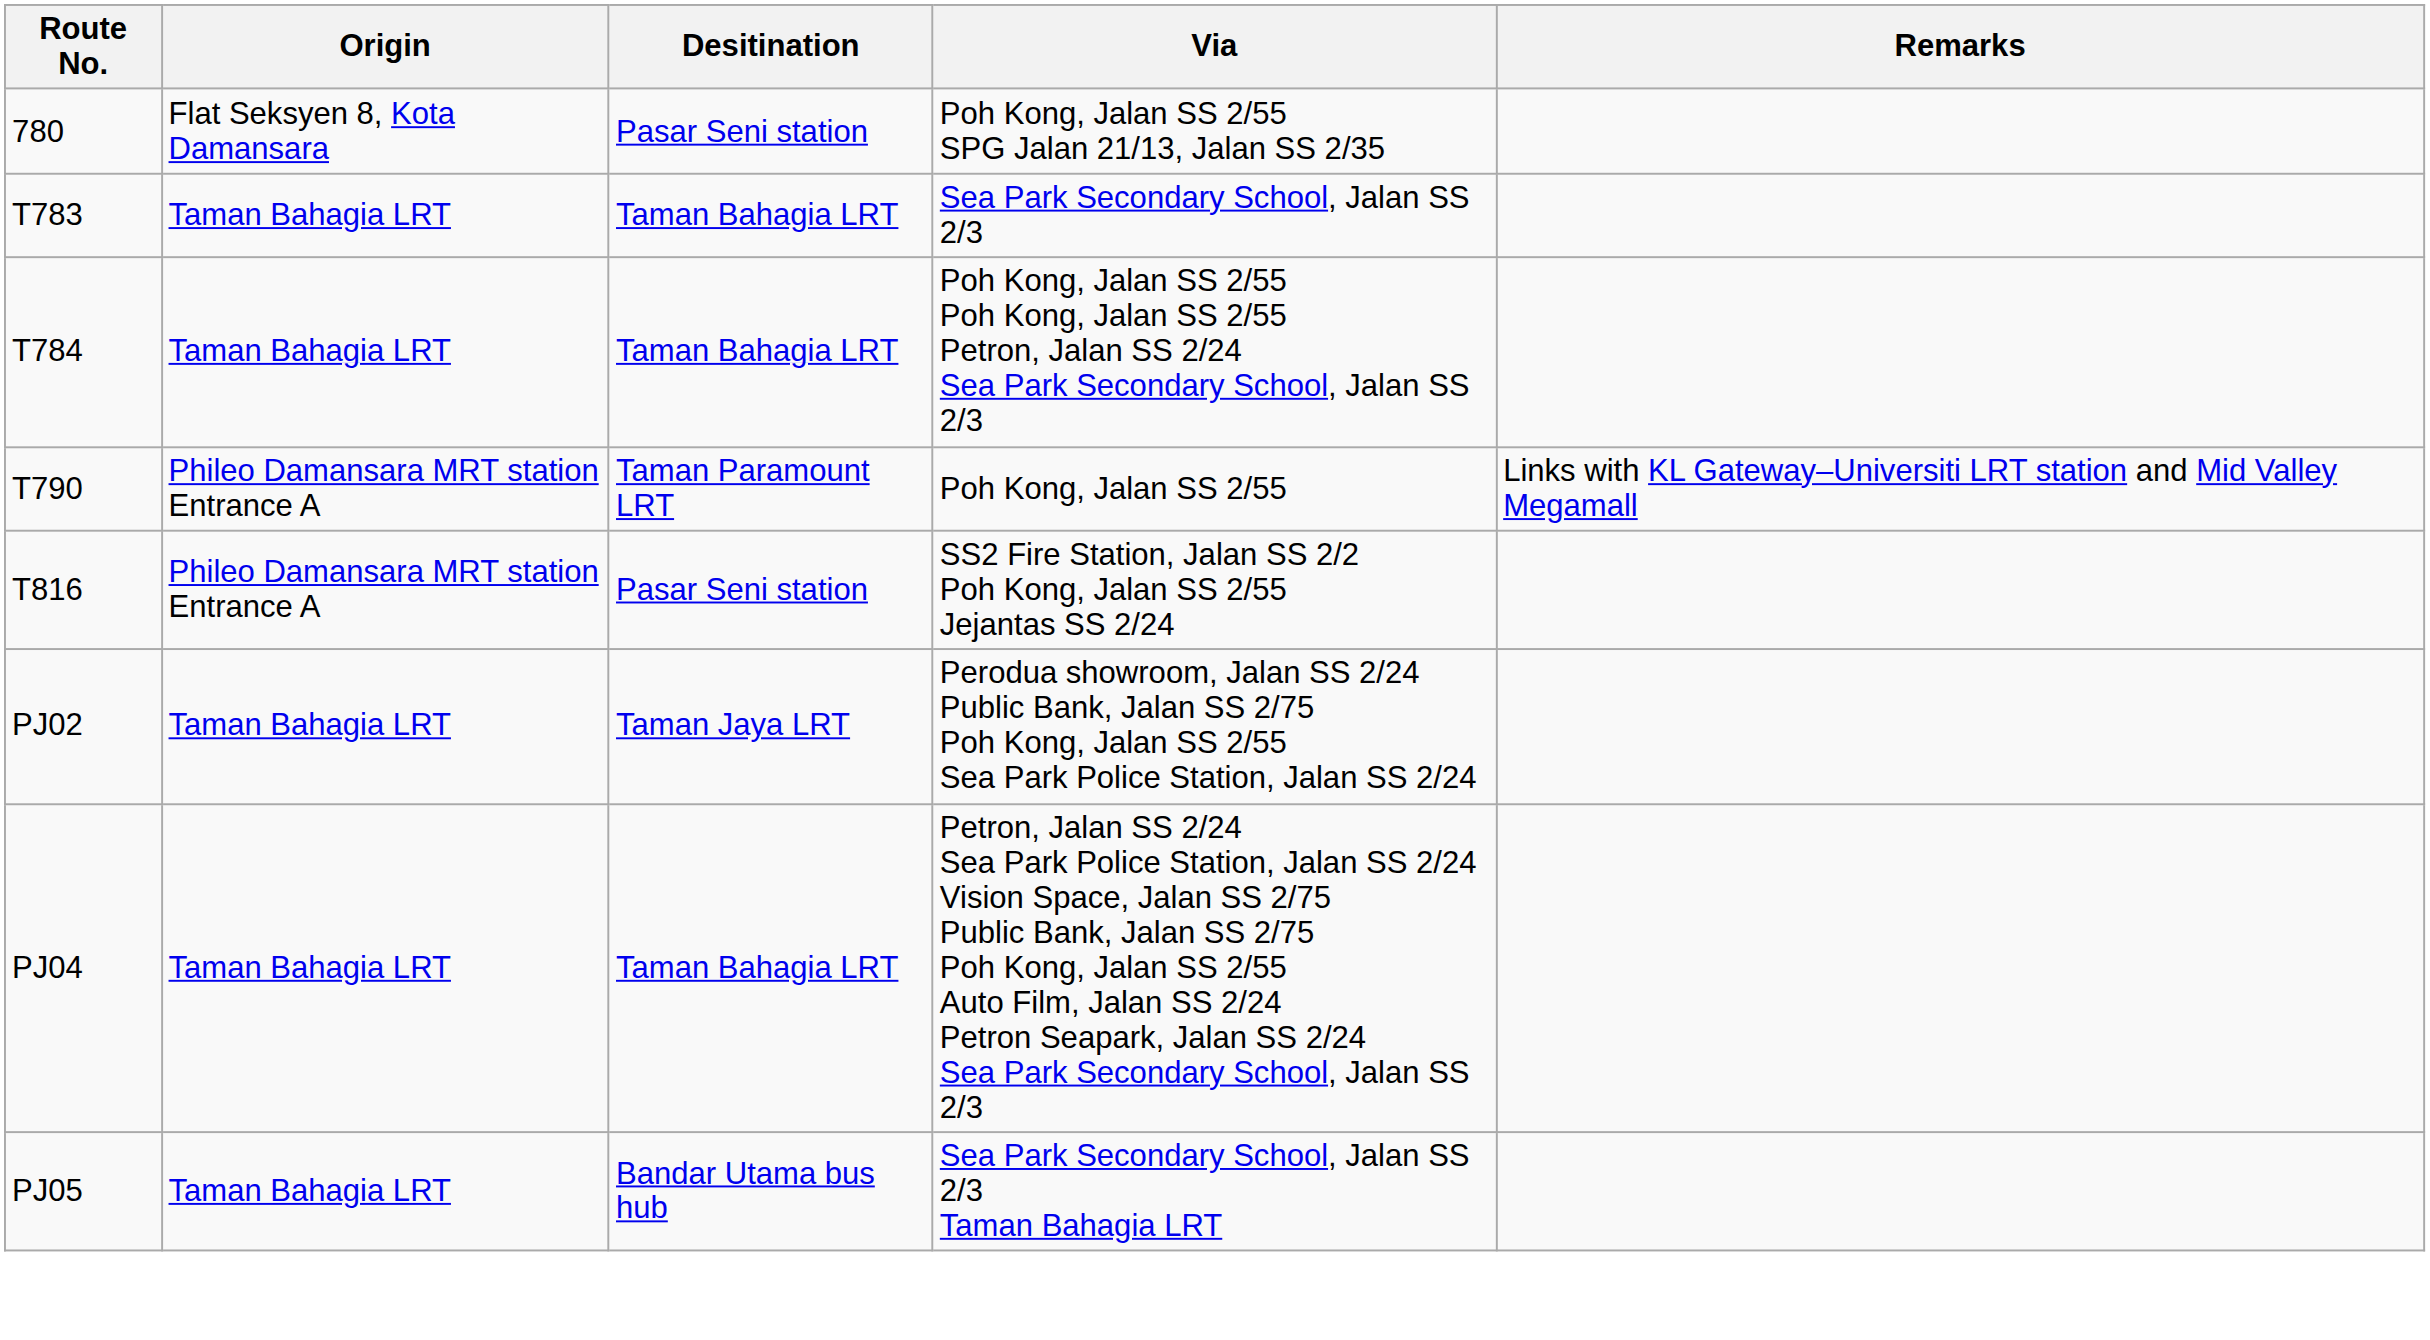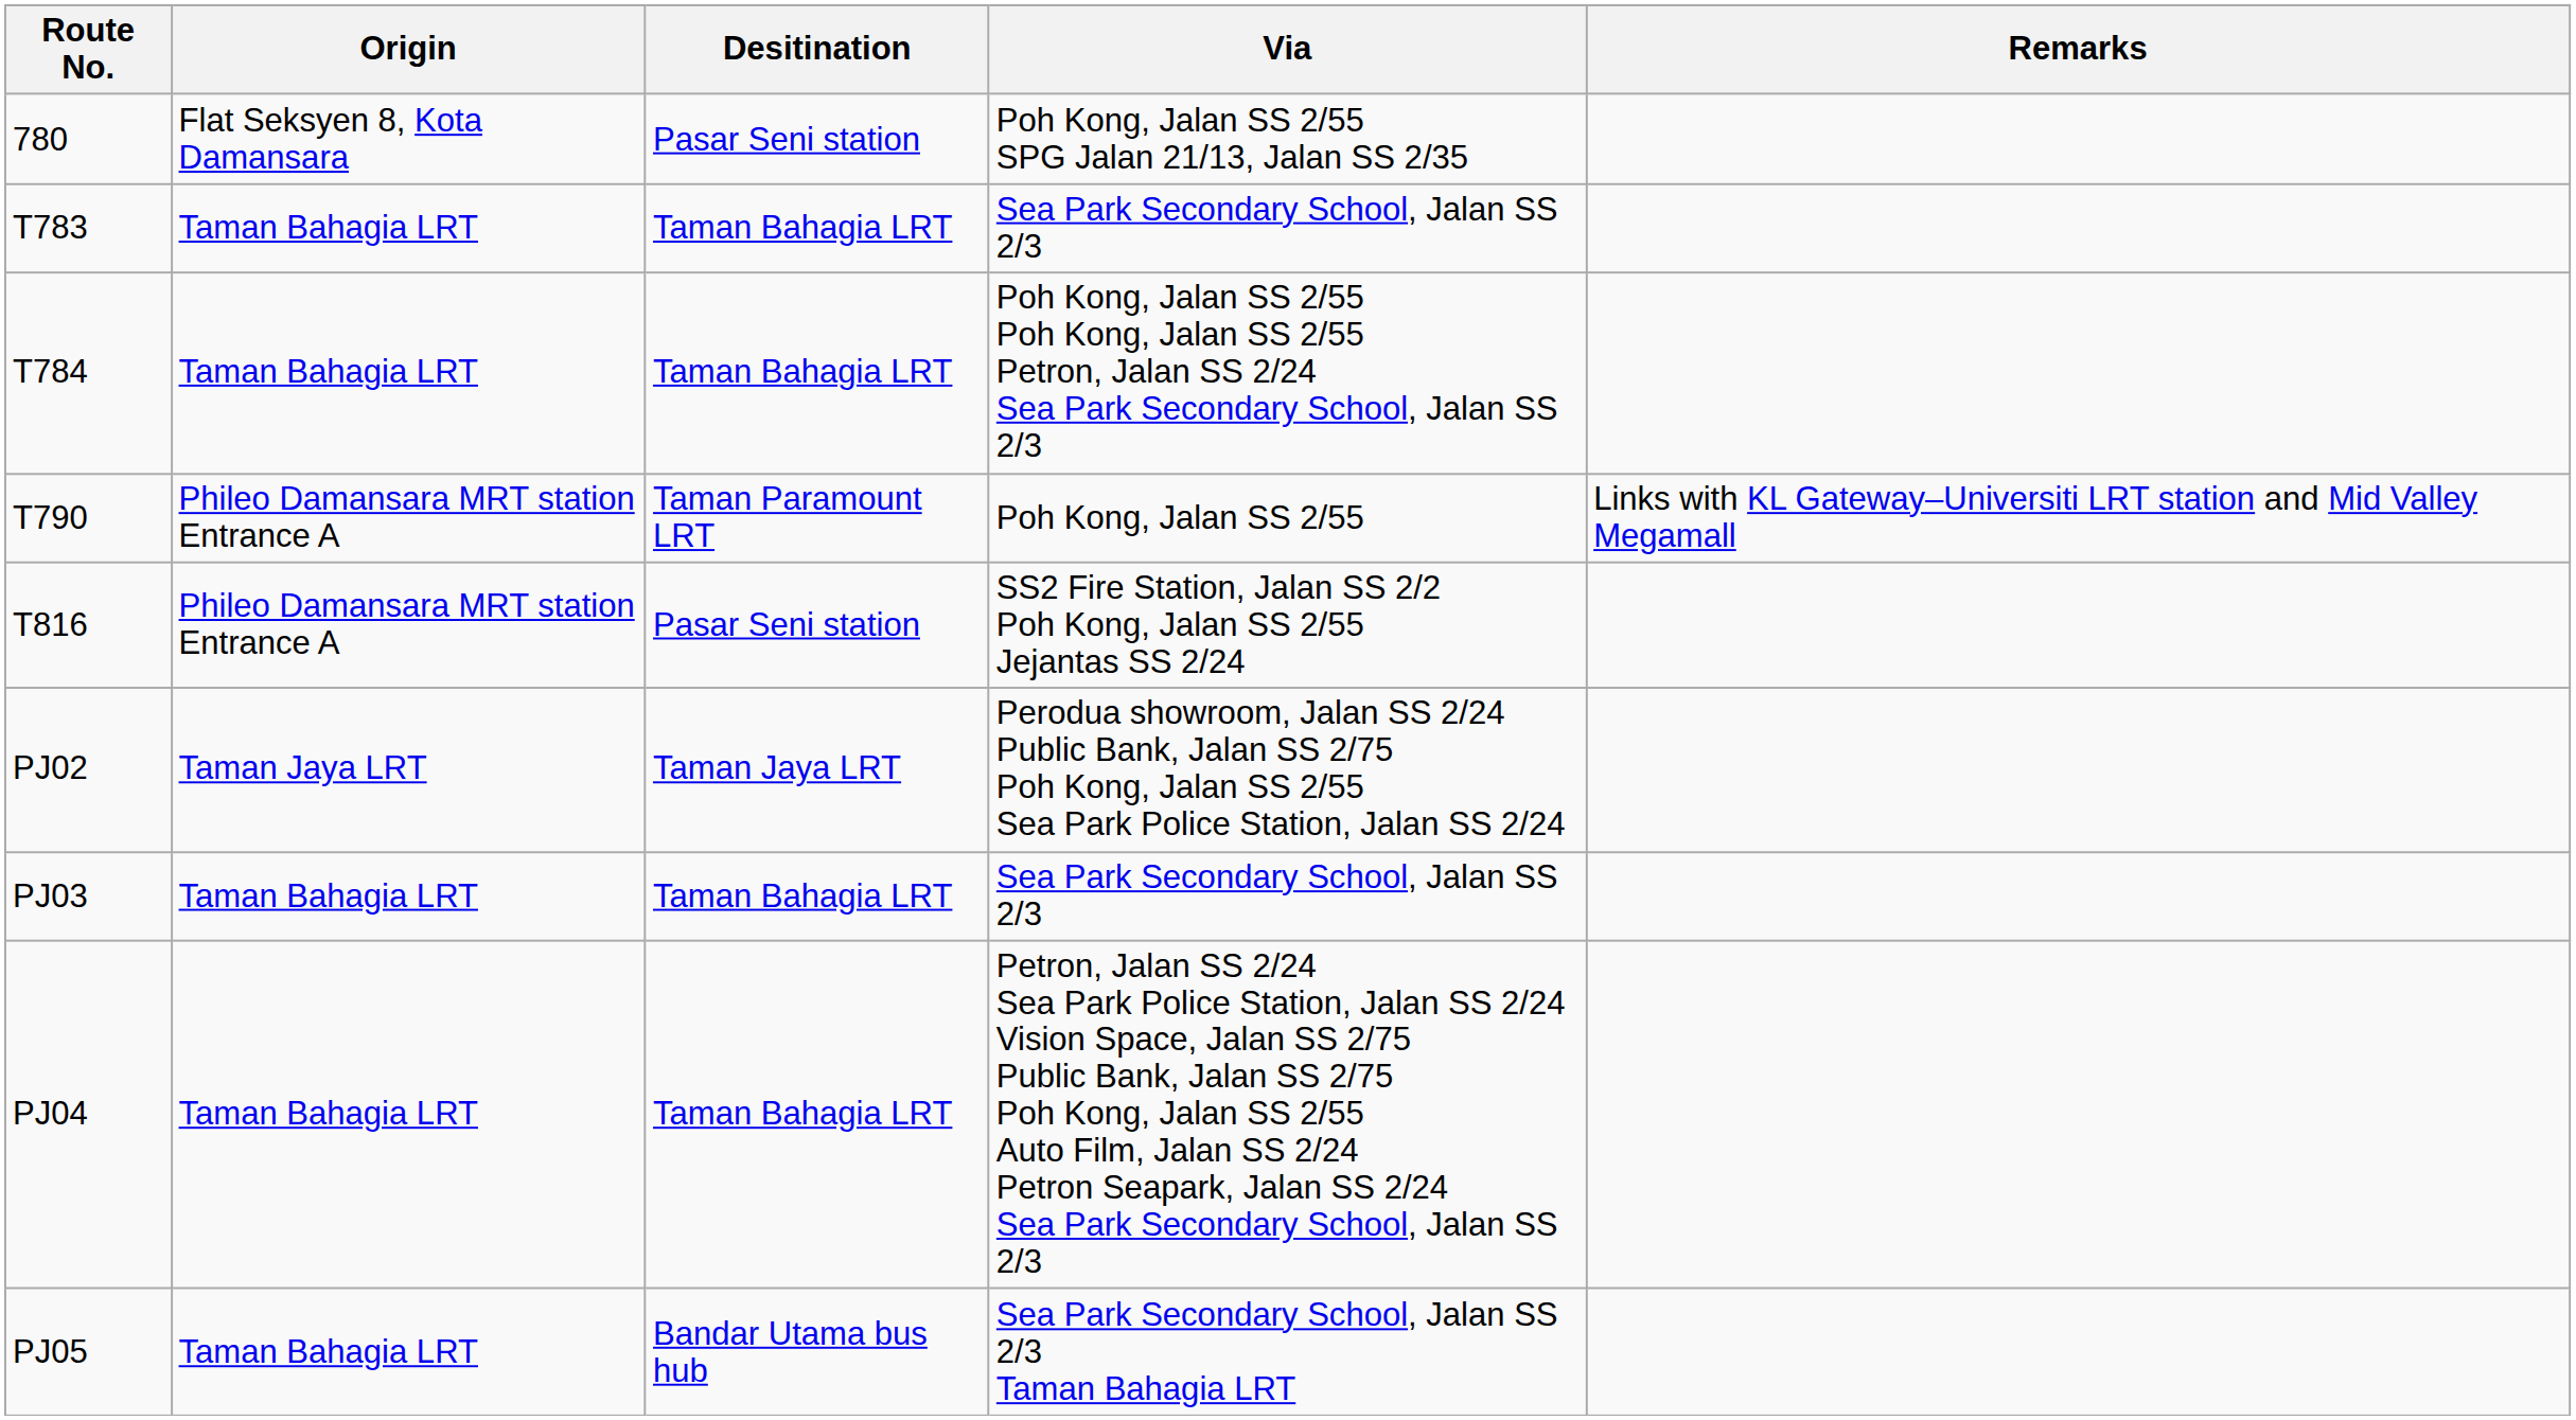PJ02 | Origin: Taman Bahagia LRT -> Taman Jaya LRT
+ row: PJ03 | Taman Bahagia LRT | Taman Bahagia LRT | Sea Park Secondary School, Jalan SS 2/3
